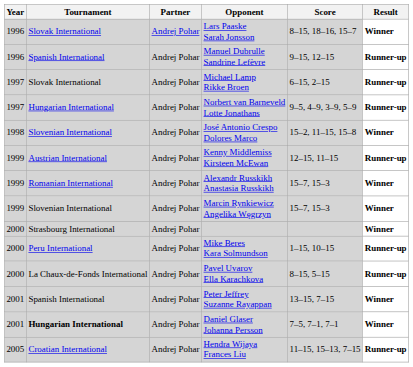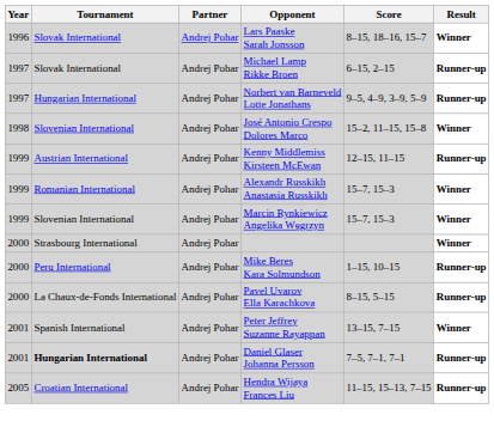- row: 1996 | Spanish International | Andrej Pohar | Manuel Dubrulle Sandrine Lefèvre | 9–15, 12–15 | Runner-up
Daniel Glaser Johanna Persson | Result: Winner -> Runner-up
